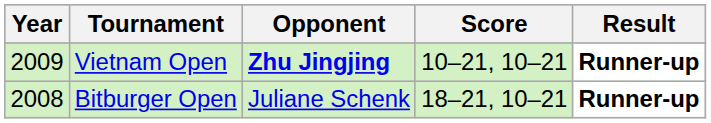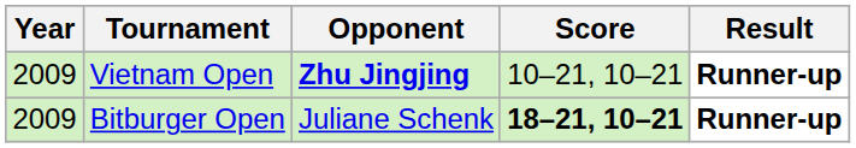Bitburger Open | Year: 2008 -> 2009
Bitburger Open | Score: normal -> bold
